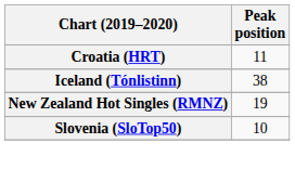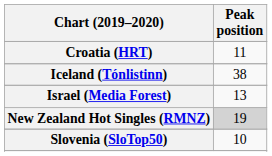+ row: Israel (Media Forest) | 13
New Zealand Hot Singles (RMNZ) | Peak position: no background -> lightgrey background
